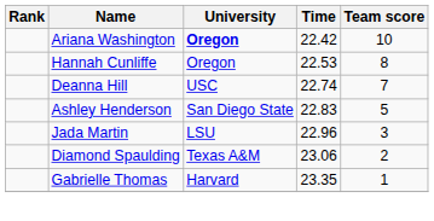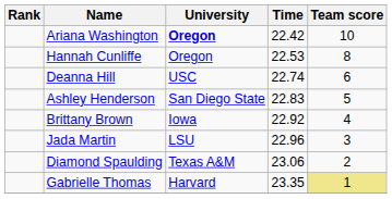Deanna Hill | Team score: 7 -> 6
+ row: Brittany Brown | Iowa | 22.92 | 4
Gabrielle Thomas | Team score: no background -> khaki background
